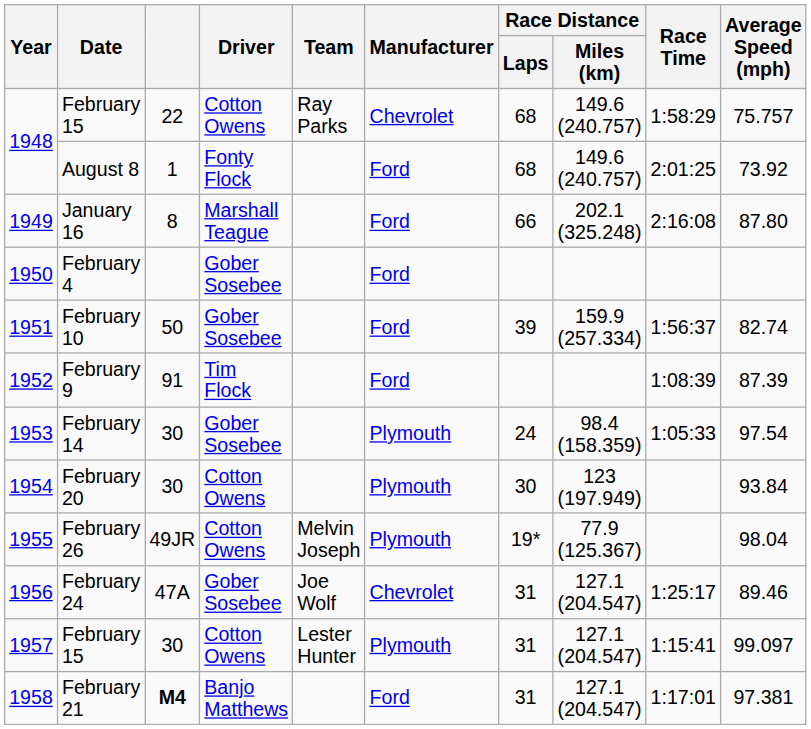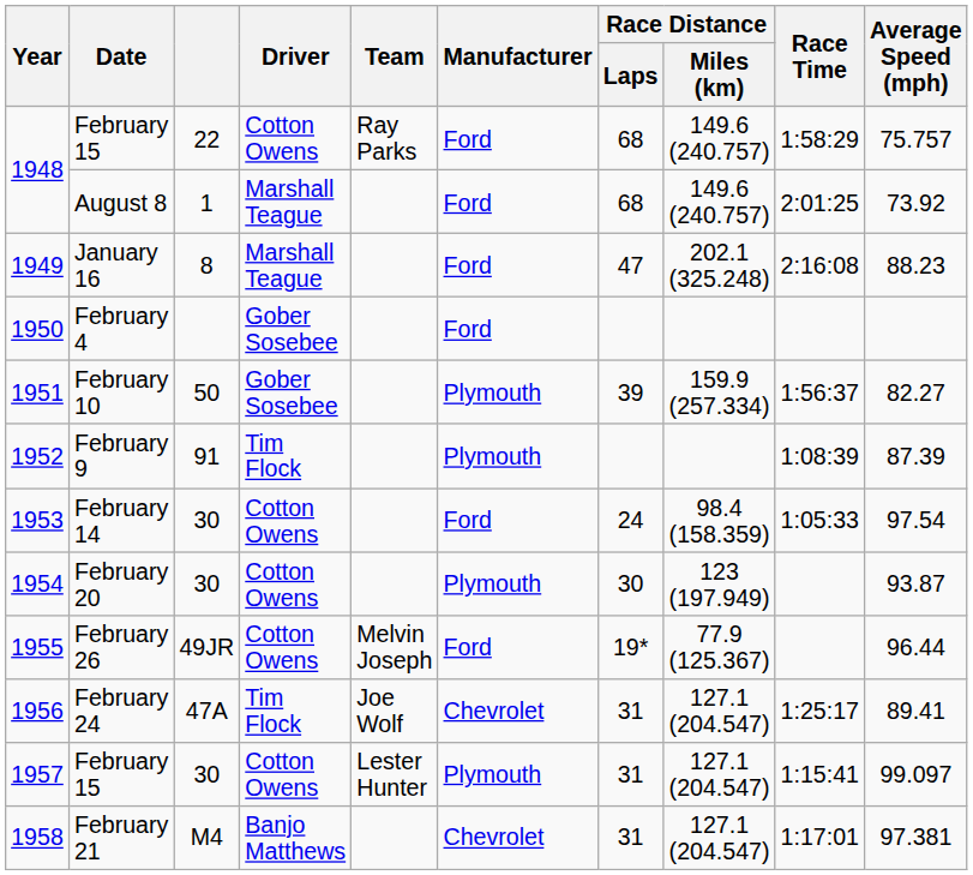1948 / February 15 | Manufacturer: Chevrolet -> Ford
August 8 | Driver: Fonty Flock -> Marshall Teague
January 16 | Race Distance / Laps: 66 -> 47
January 16 | Average Speed (mph): 87.80 -> 88.23
February 10 | Manufacturer: Ford -> Plymouth
February 10 | Average Speed (mph): 82.74 -> 82.27
February 9 | Manufacturer: Ford -> Plymouth
February 14 | Driver: Gober Sosebee -> Cotton Owens
February 14 | Manufacturer: Plymouth -> Ford
February 20 | Average Speed (mph): 93.84 -> 93.87
February 26 | Manufacturer: Plymouth -> Ford
February 26 | Average Speed (mph): 98.04 -> 96.44
February 24 | Driver: Gober Sosebee -> Tim Flock
February 24 | Average Speed (mph): 89.46 -> 89.41
February 21 | column 3: bold -> normal
February 21 | Manufacturer: Ford -> Chevrolet
